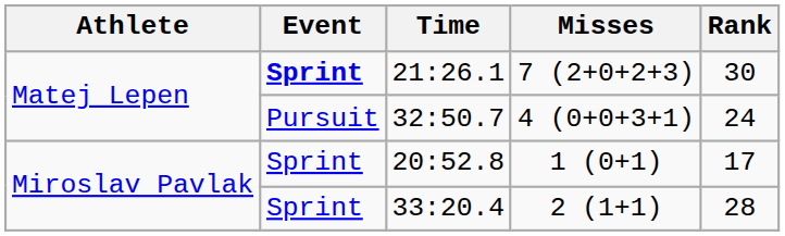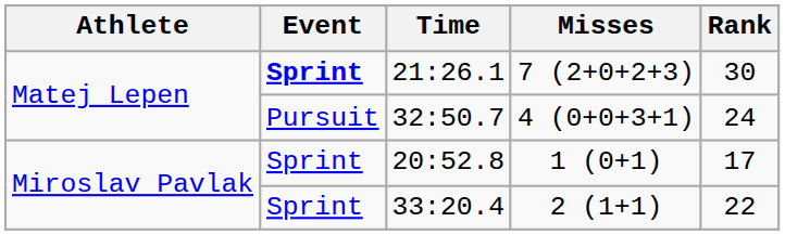33:20.4 | Rank: 28 -> 22
